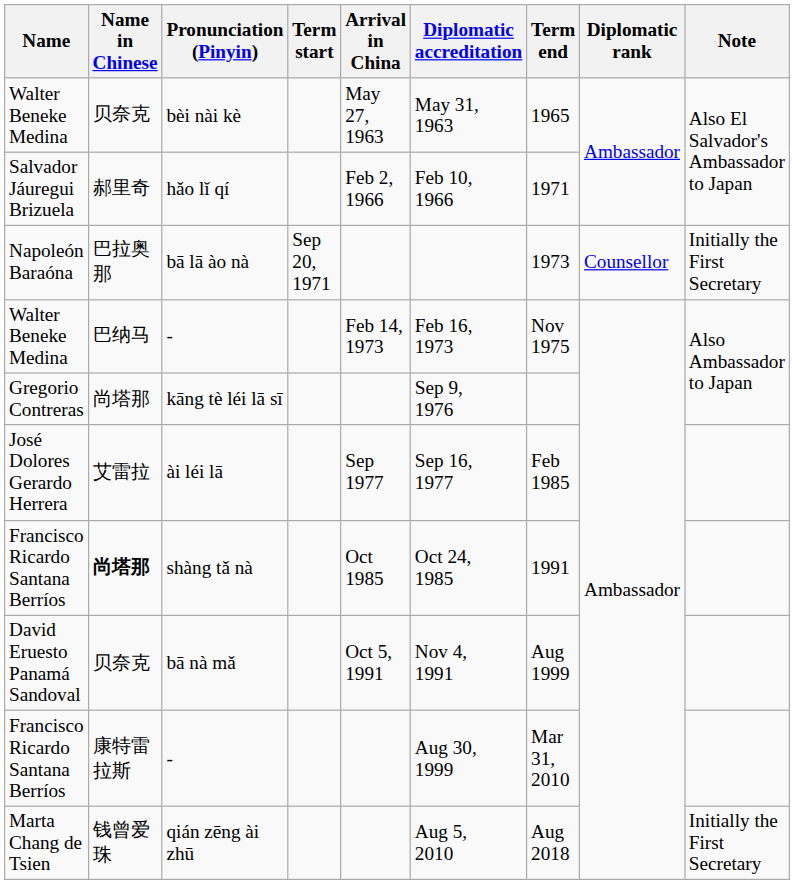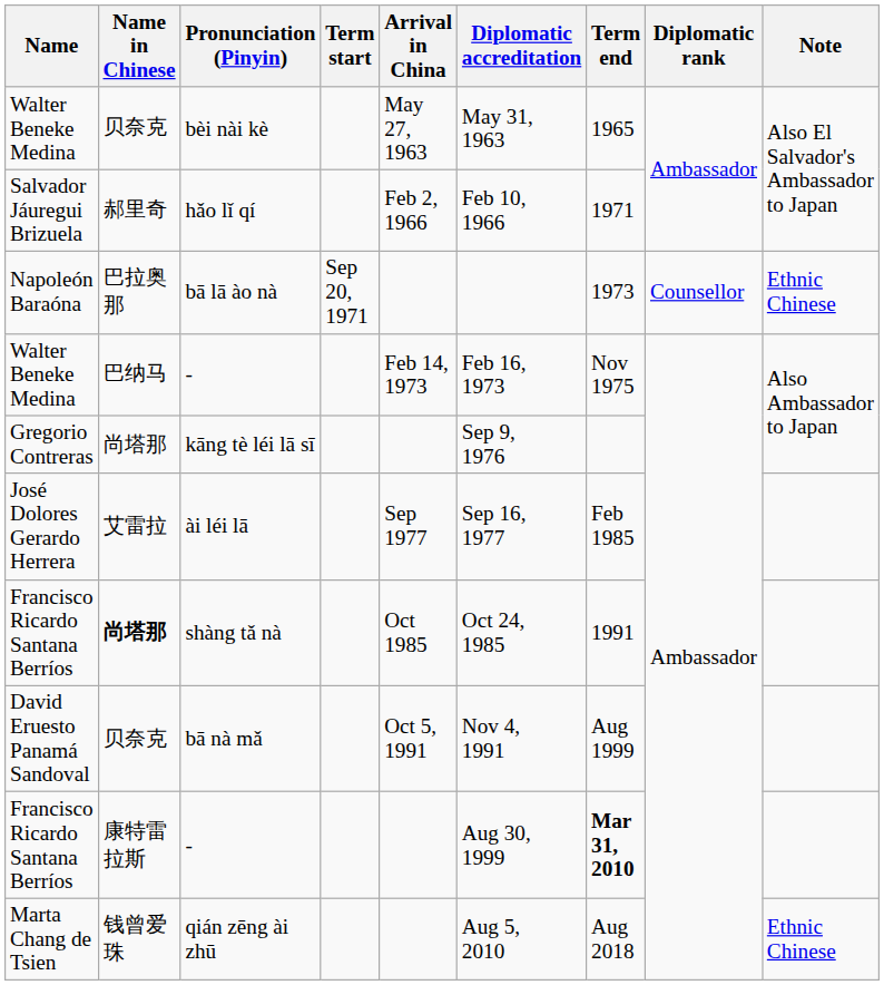bā lā ào nà | column 9: Initially the First Secretary -> Ethnic Chinese
Francisco Ricardo Santana Berríos / - | Term end: normal -> bold
qián zēng ài zhū | column 9: Initially the First Secretary -> Ethnic Chinese
